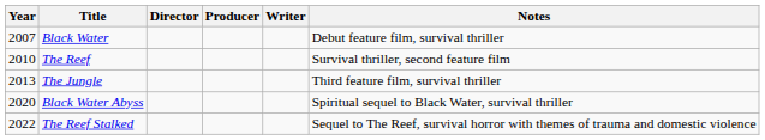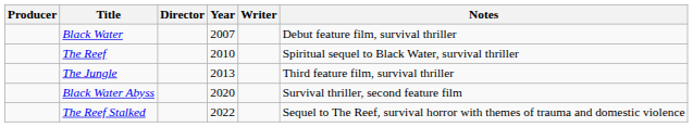columns swapped: Year <-> Producer
The Reef | Notes: Survival thriller, second feature film -> Spiritual sequel to Black Water, survival thriller
Black Water Abyss | Notes: Spiritual sequel to Black Water, survival thriller -> Survival thriller, second feature film
